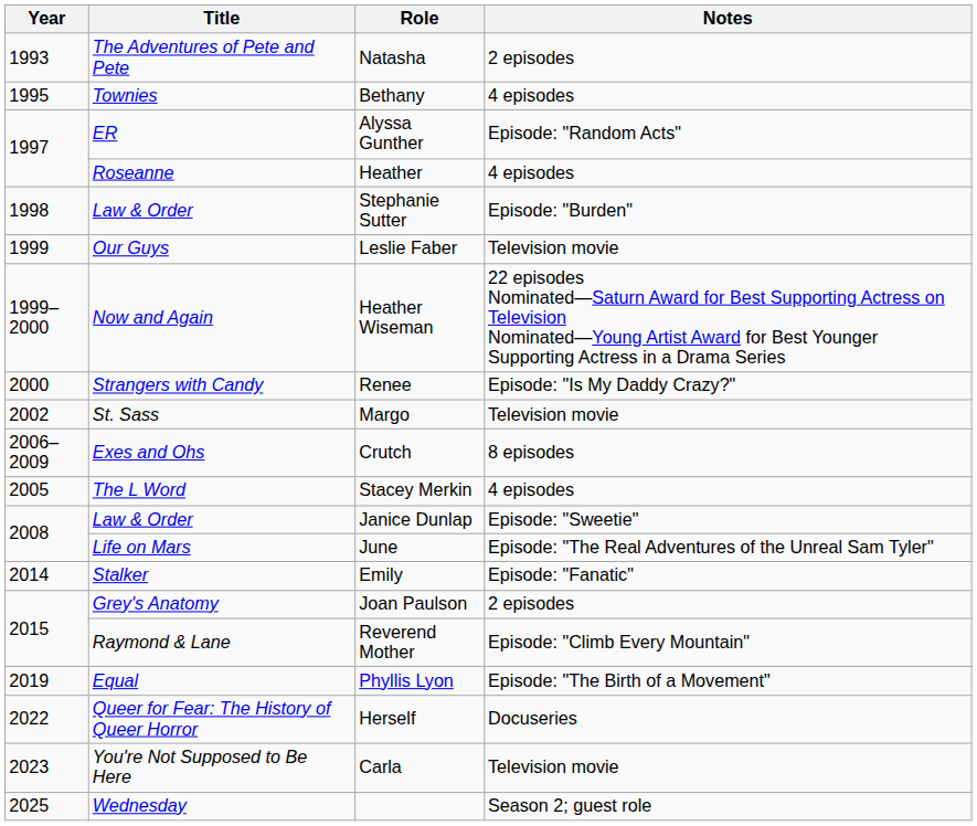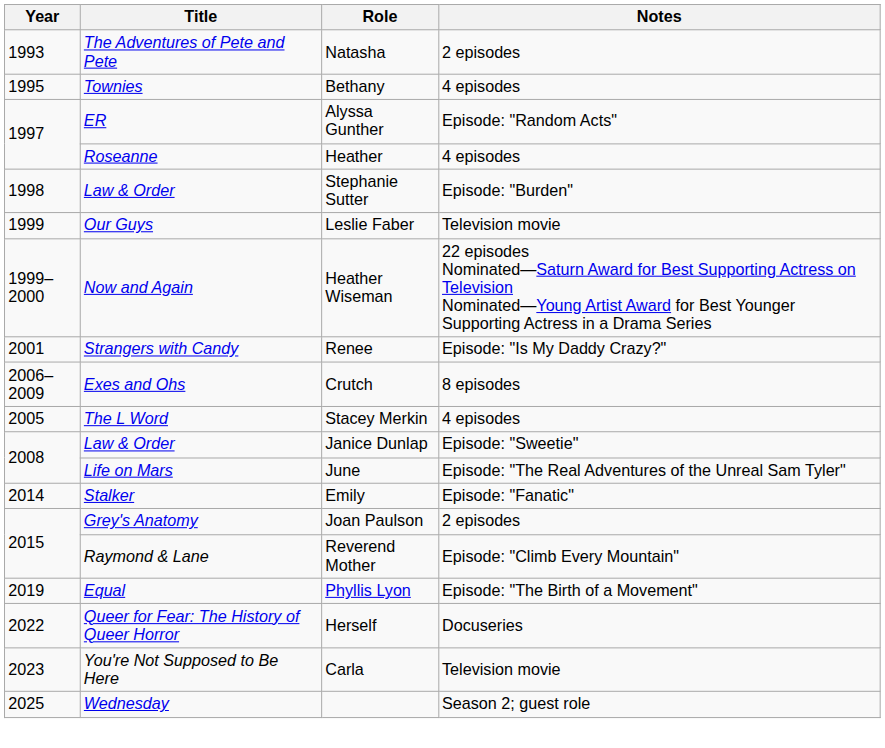Renee | Year: 2000 -> 2001
- row: 2002 | St. Sass | Margo | Television movie
